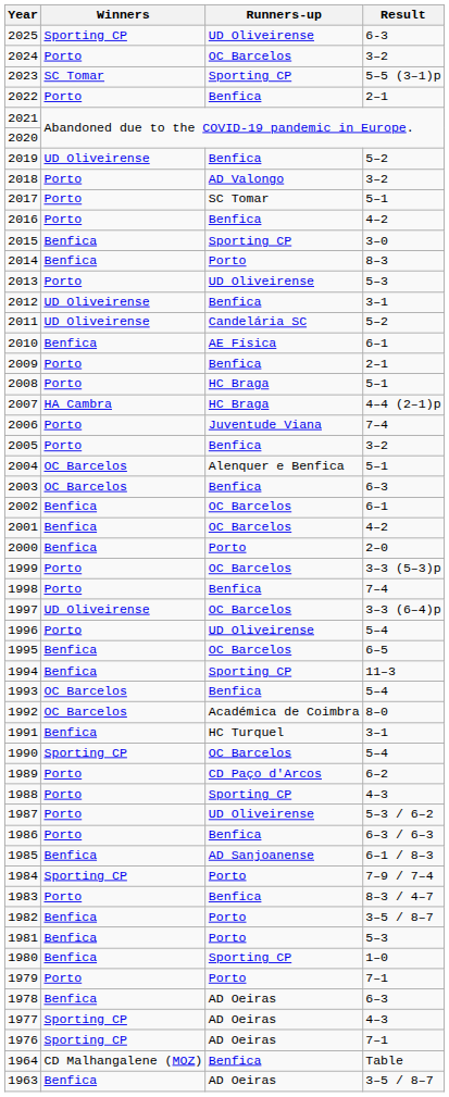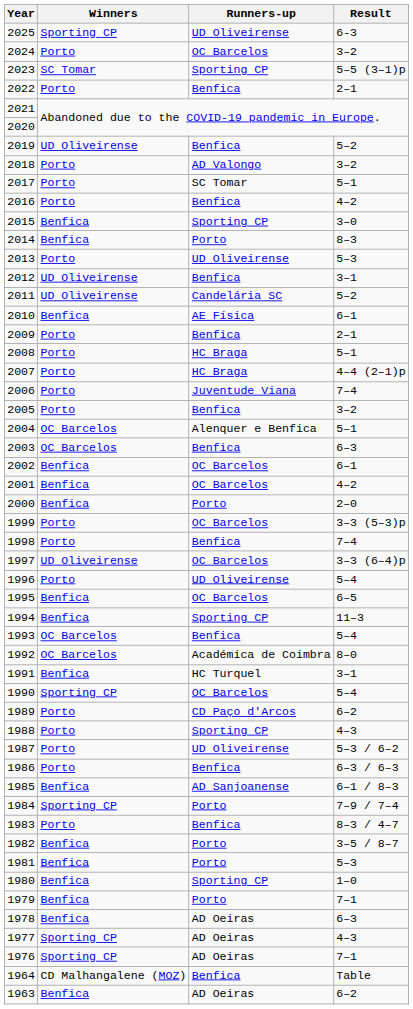2007 | Winners: HA Cambra -> Porto
1979 | Winners: Porto -> Benfica
1963 | Result: 3–5 / 8–7 -> 6–2
